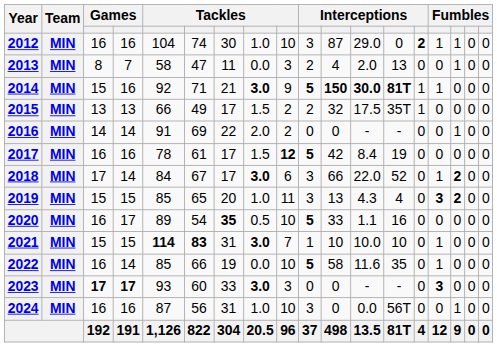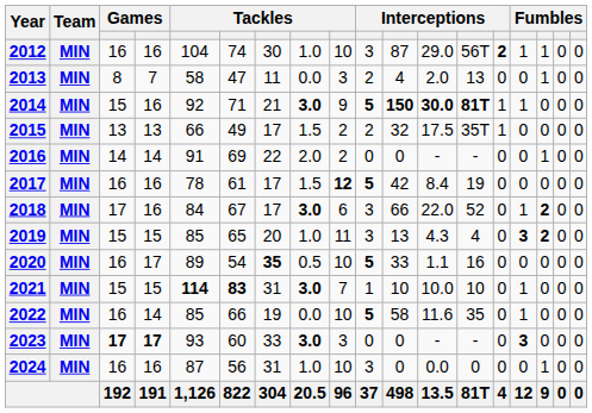2012 | column 13: 0 -> 56T
2018 | column 4: 14 -> 16
2024 | column 13: 56T -> 0
